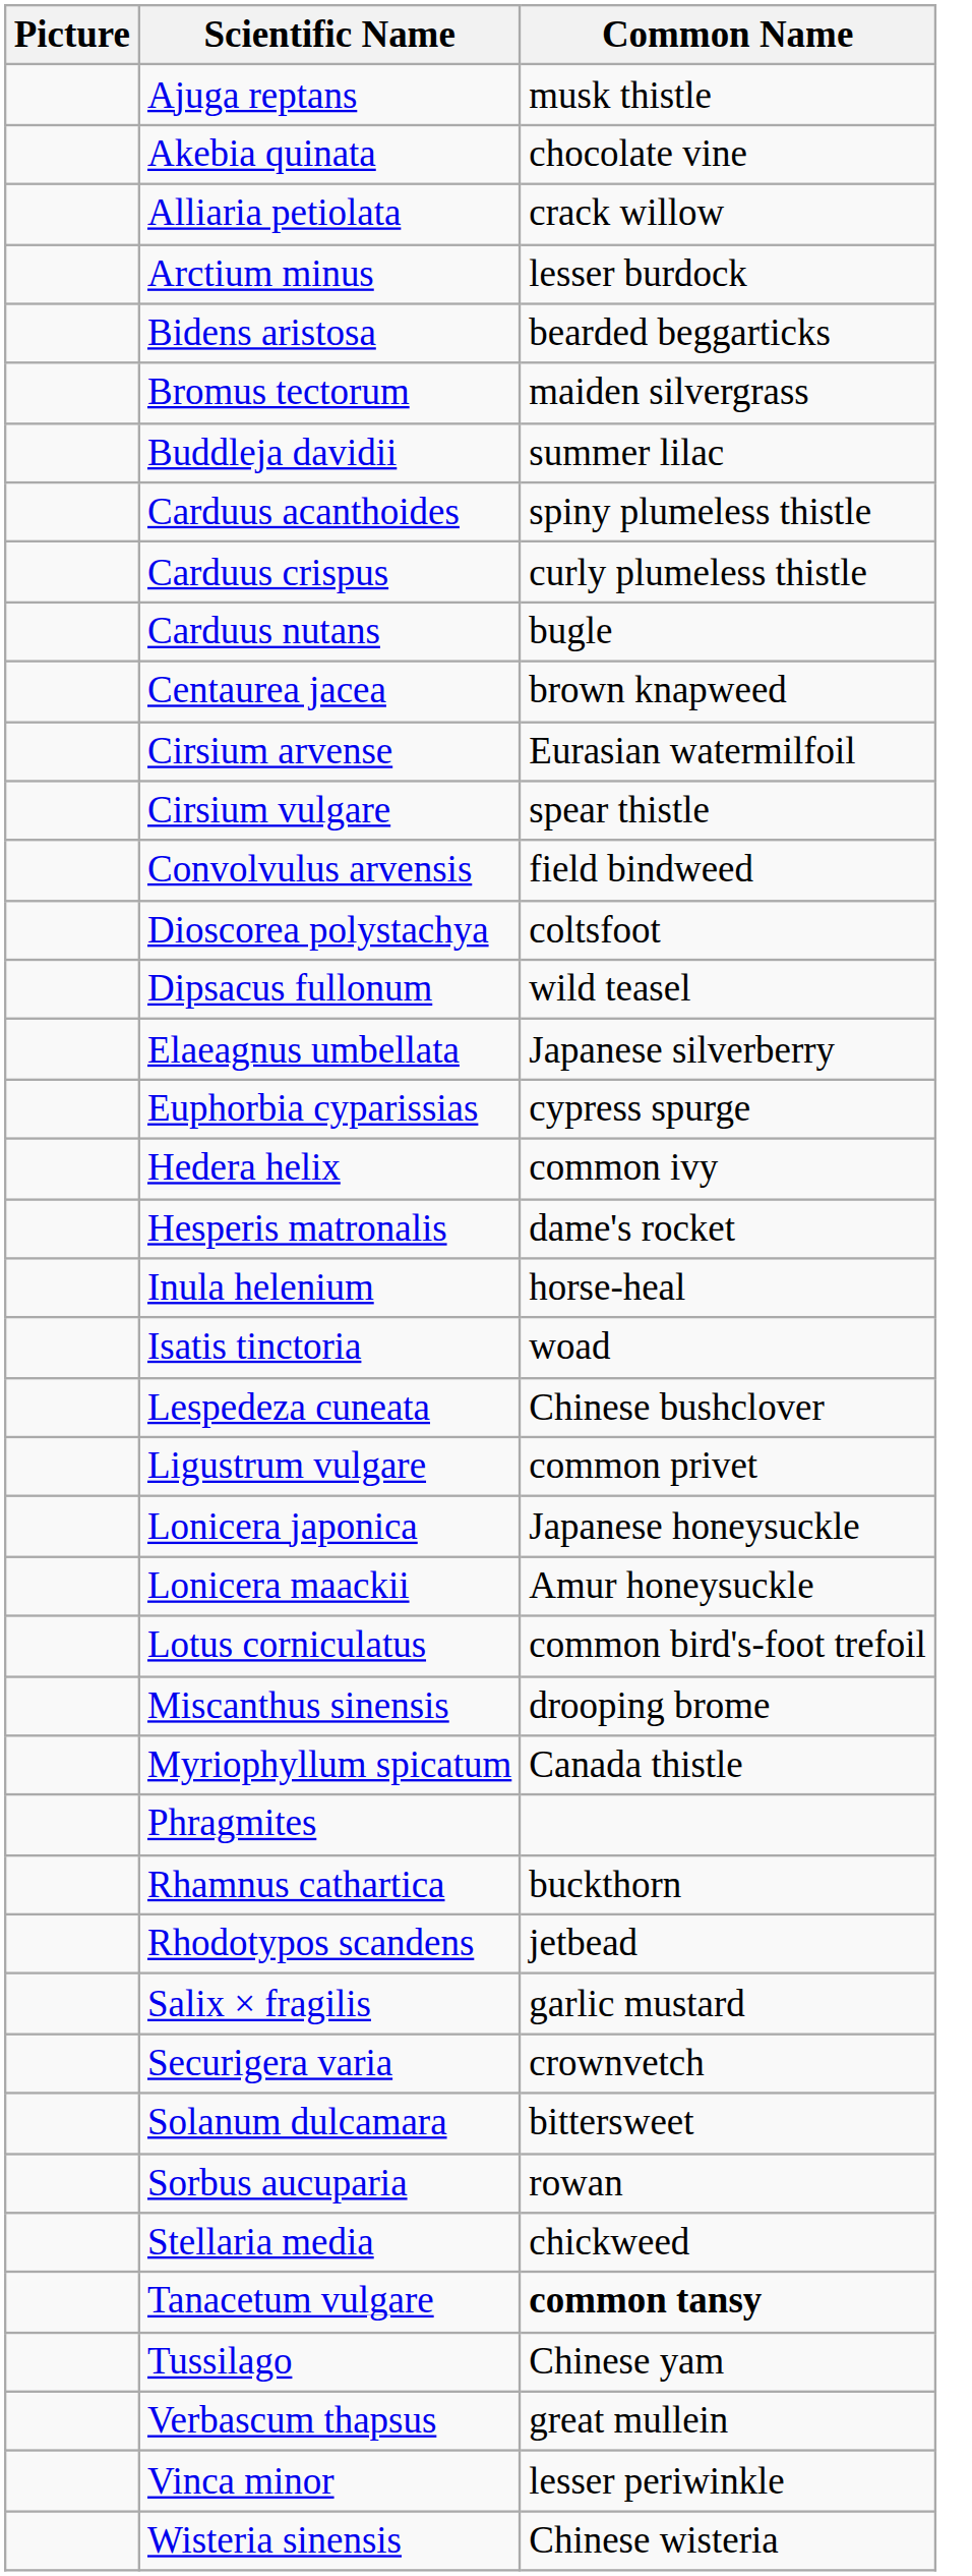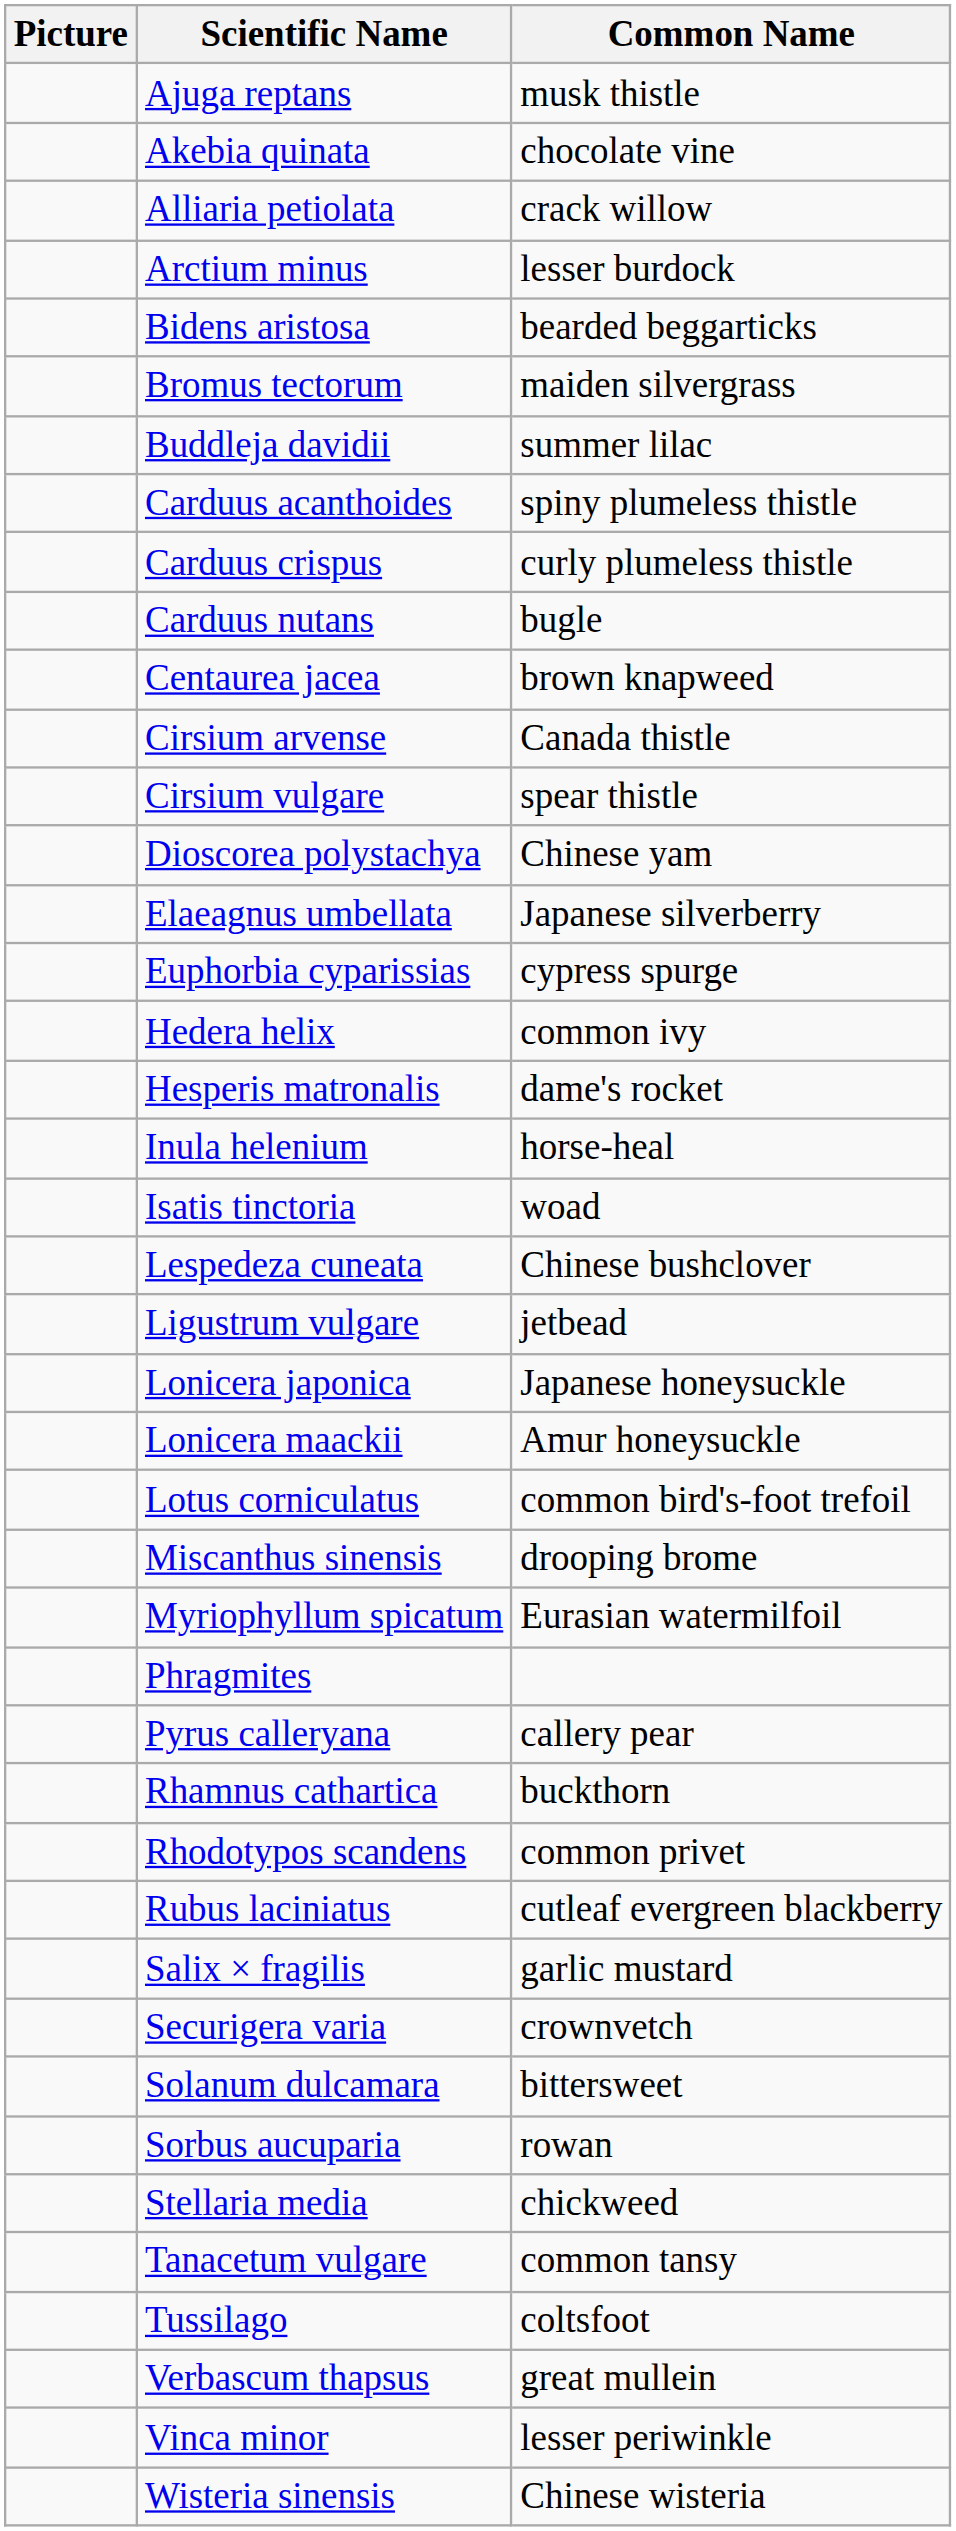Cirsium arvense | Common Name: Eurasian watermilfoil -> Canada thistle
- row: Convolvulus arvensis | field bindweed
Dioscorea polystachya | Common Name: coltsfoot -> Chinese yam
- row: Dipsacus fullonum | wild teasel
Ligustrum vulgare | Common Name: common privet -> jetbead
Myriophyllum spicatum | Common Name: Canada thistle -> Eurasian watermilfoil
+ row: Pyrus calleryana | callery pear
Rhodotypos scandens | Common Name: jetbead -> common privet
+ row: Rubus laciniatus | cutleaf evergreen blackberry
Tanacetum vulgare | Common Name: bold -> normal
Tussilago | Common Name: Chinese yam -> coltsfoot
